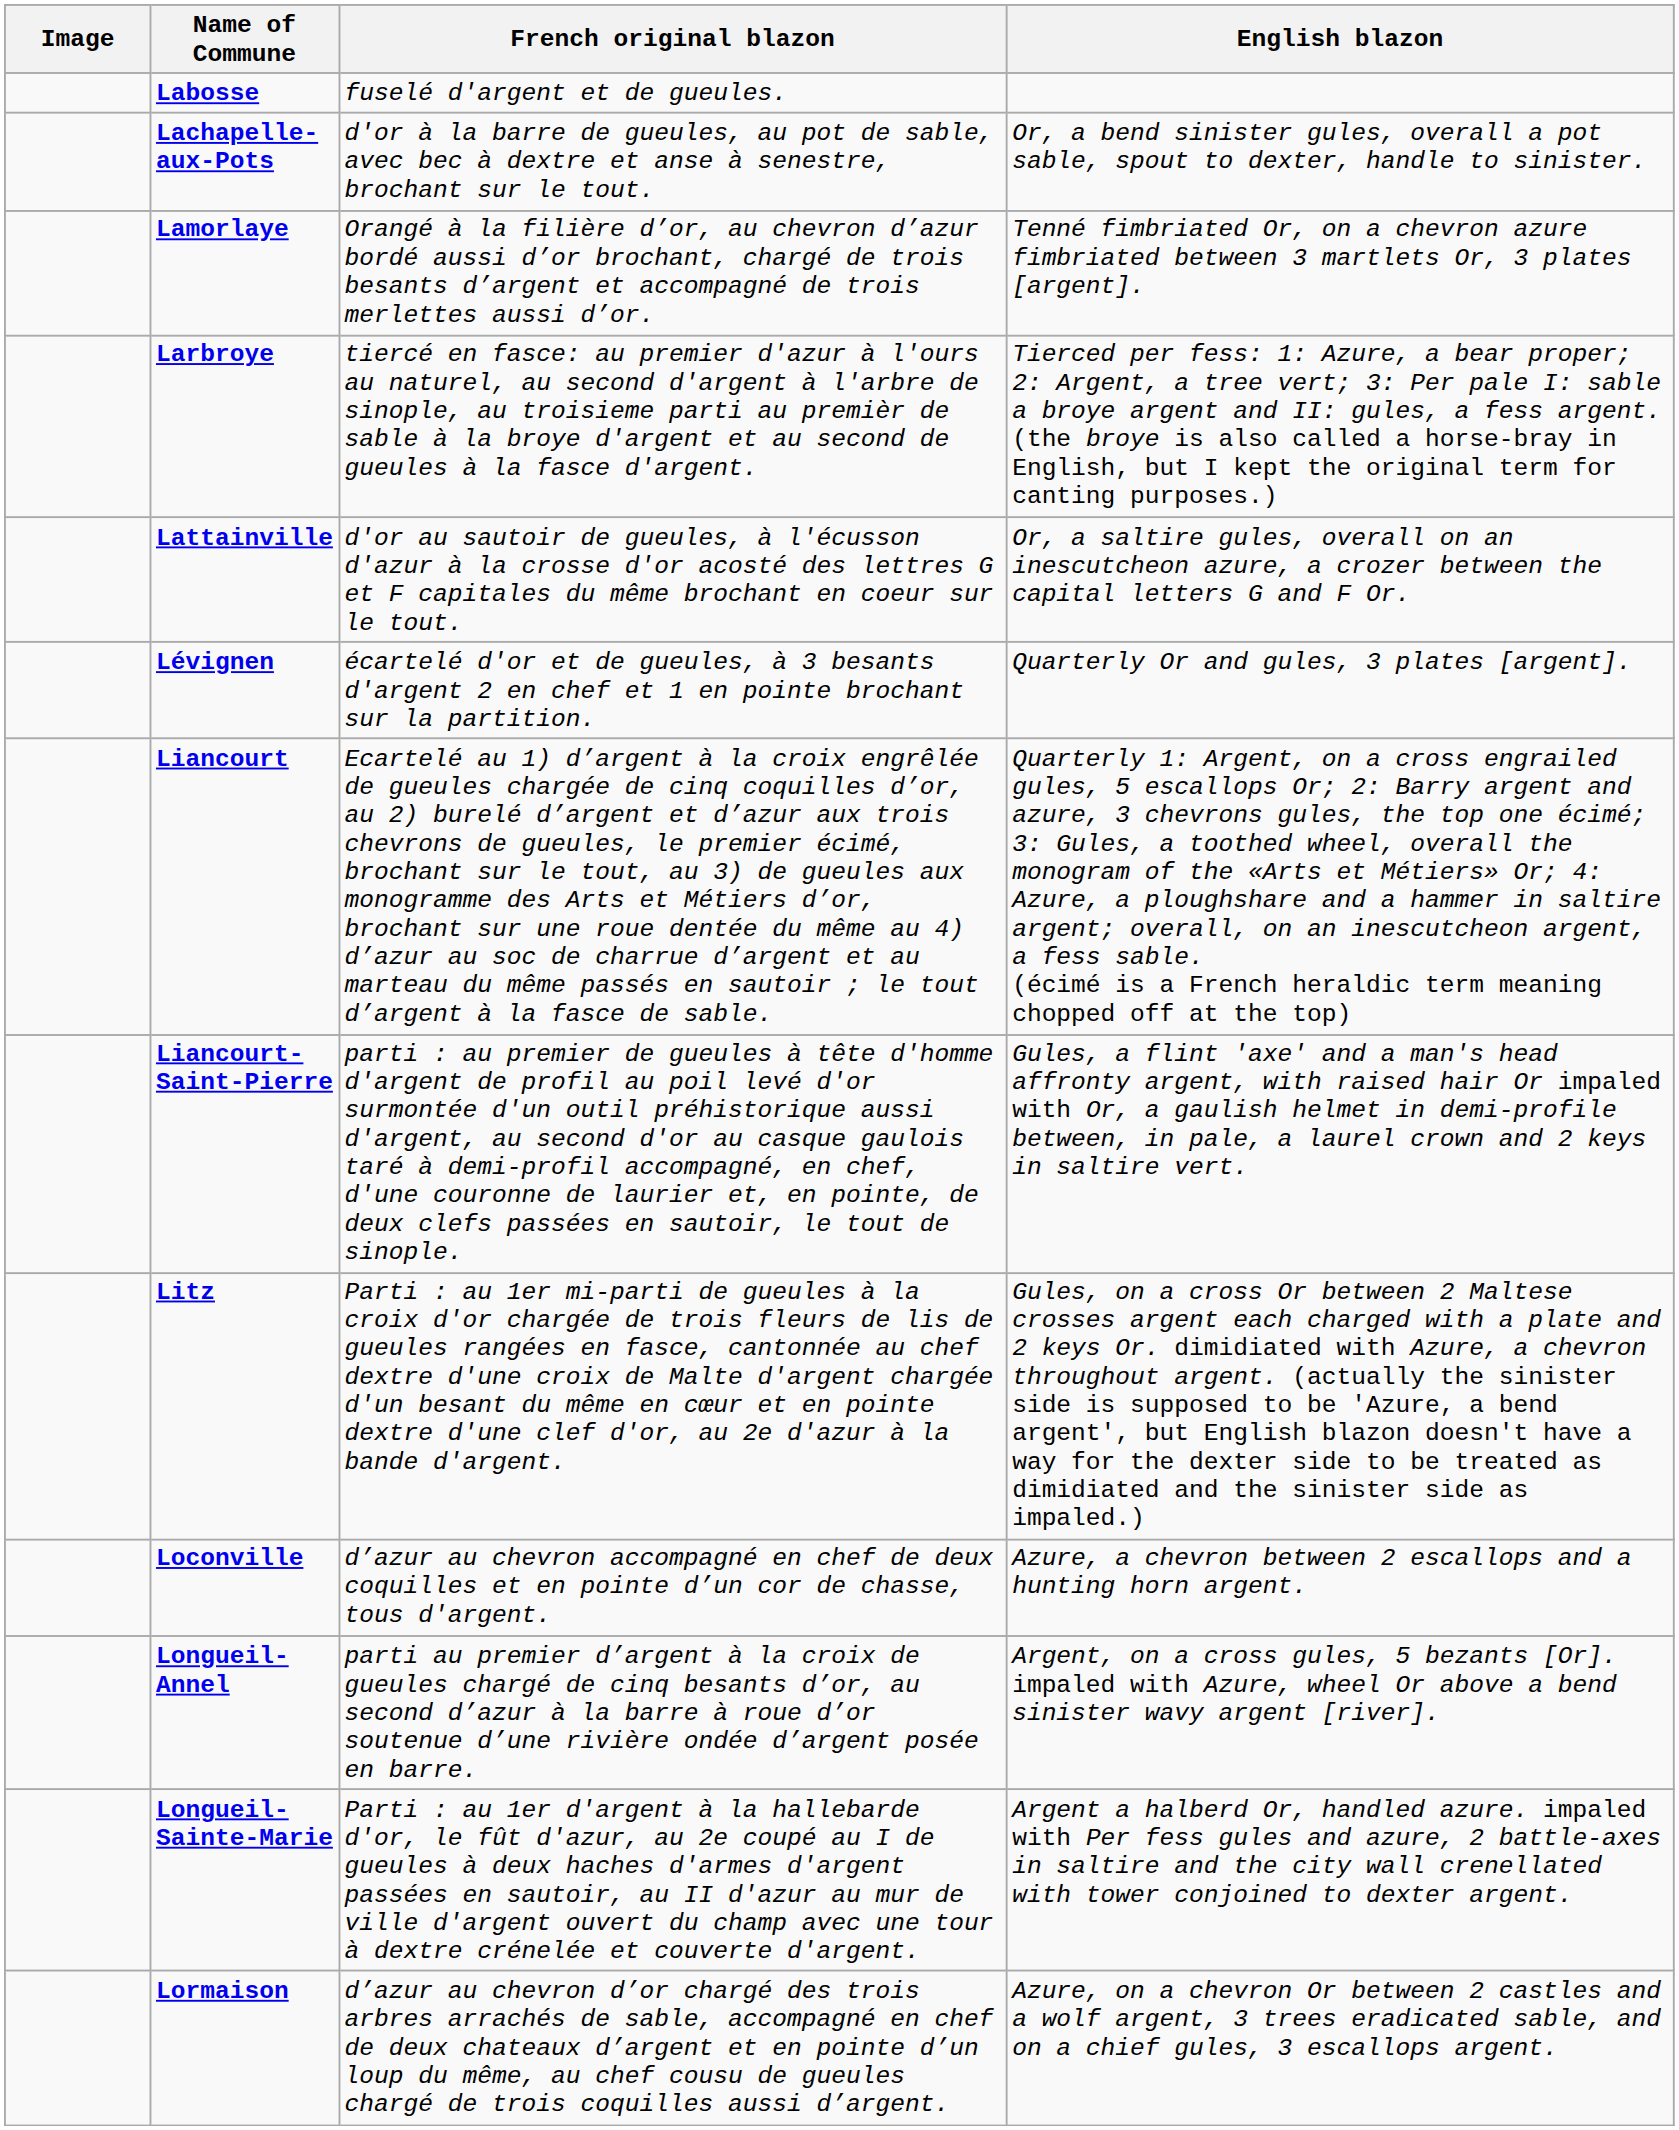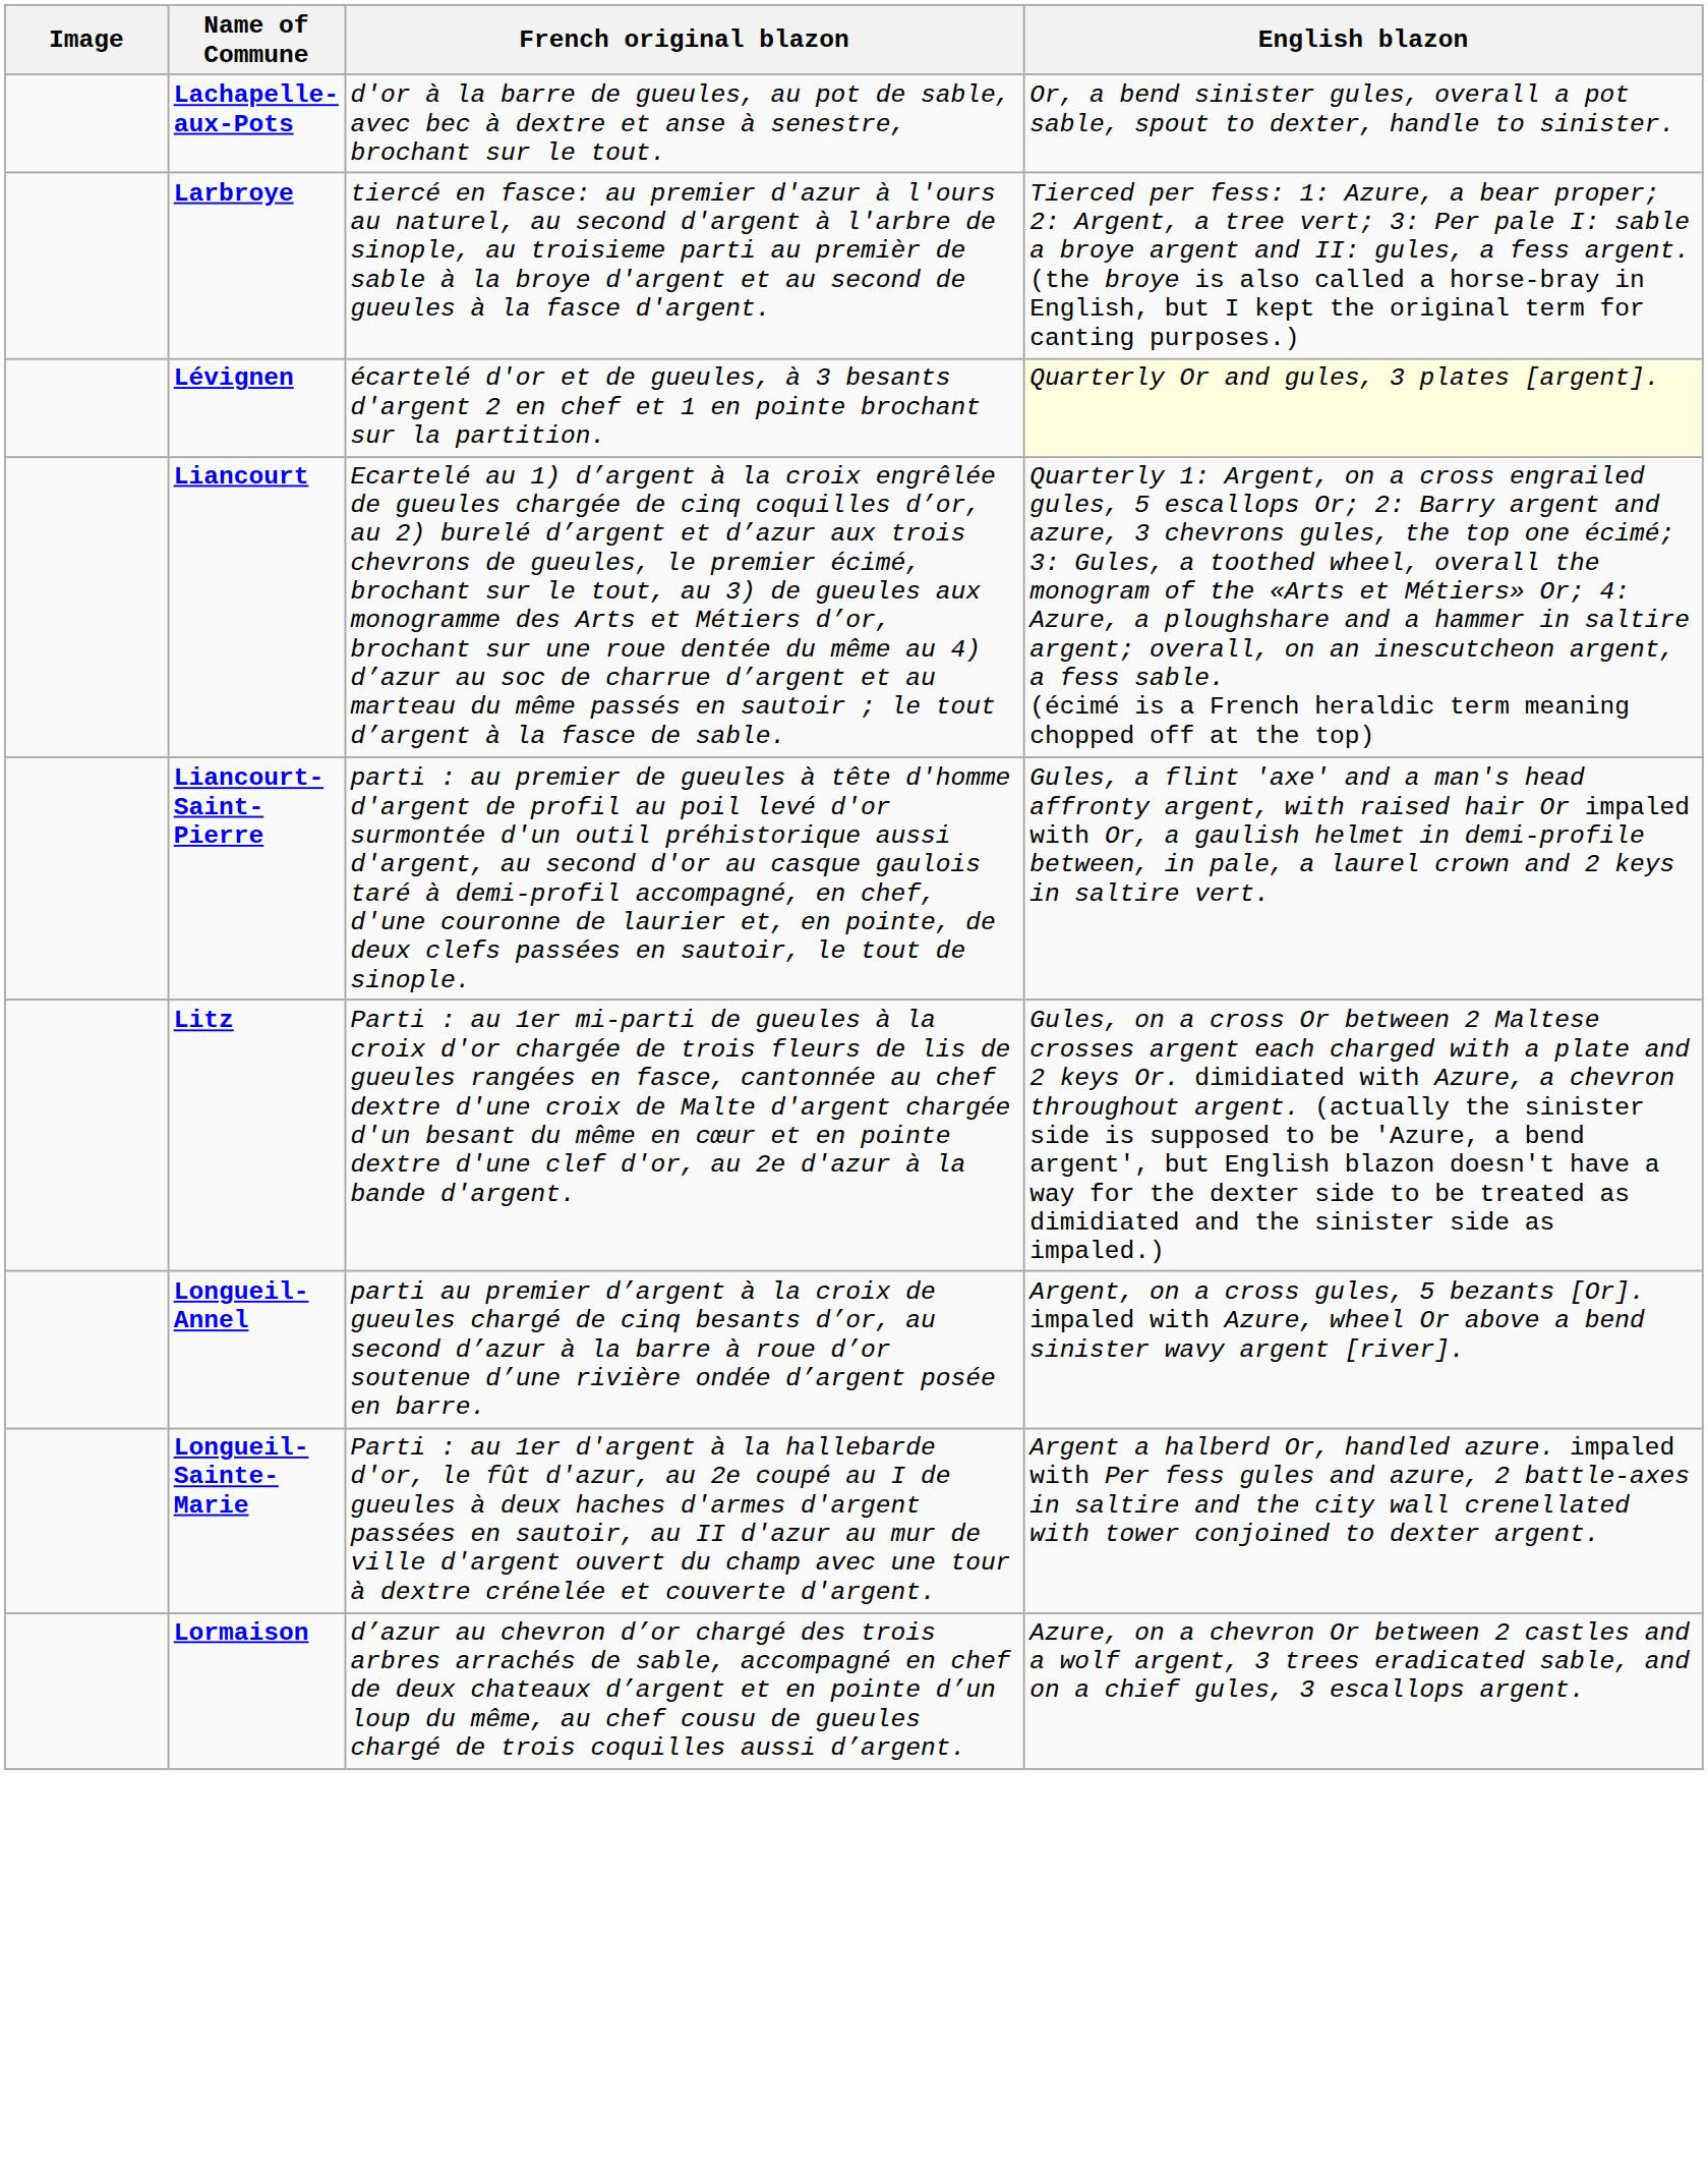- row: Labosse | fuselé d'argent et de gueules.
- row: Lamorlaye | Orangé à la filière d’or, au chevron d’azur bordé aussi d’or brochant, chargé de trois besants d’argent et accompagné de trois merlettes aussi d’or. | Tenné fimbriated Or, on a chevron azure fimbriated between 3 martlets Or, 3 plates [argent].
- row: Lattainville | d'or au sautoir de gueules, à l'écusson d'azur à la crosse d'or acosté des lettres G et F capitales du même brochant en coeur sur le tout. | Or, a saltire gules, overall on an inescutcheon azure, a crozer between the capital letters G and F Or.
Lévignen | English blazon: no background -> lightyellow background
- row: Loconville | d’azur au chevron accompagné en chef de deux coquilles et en pointe d’un cor de chasse, tous d'argent. | Azure, a chevron between 2 escallops and a hunting horn argent.
